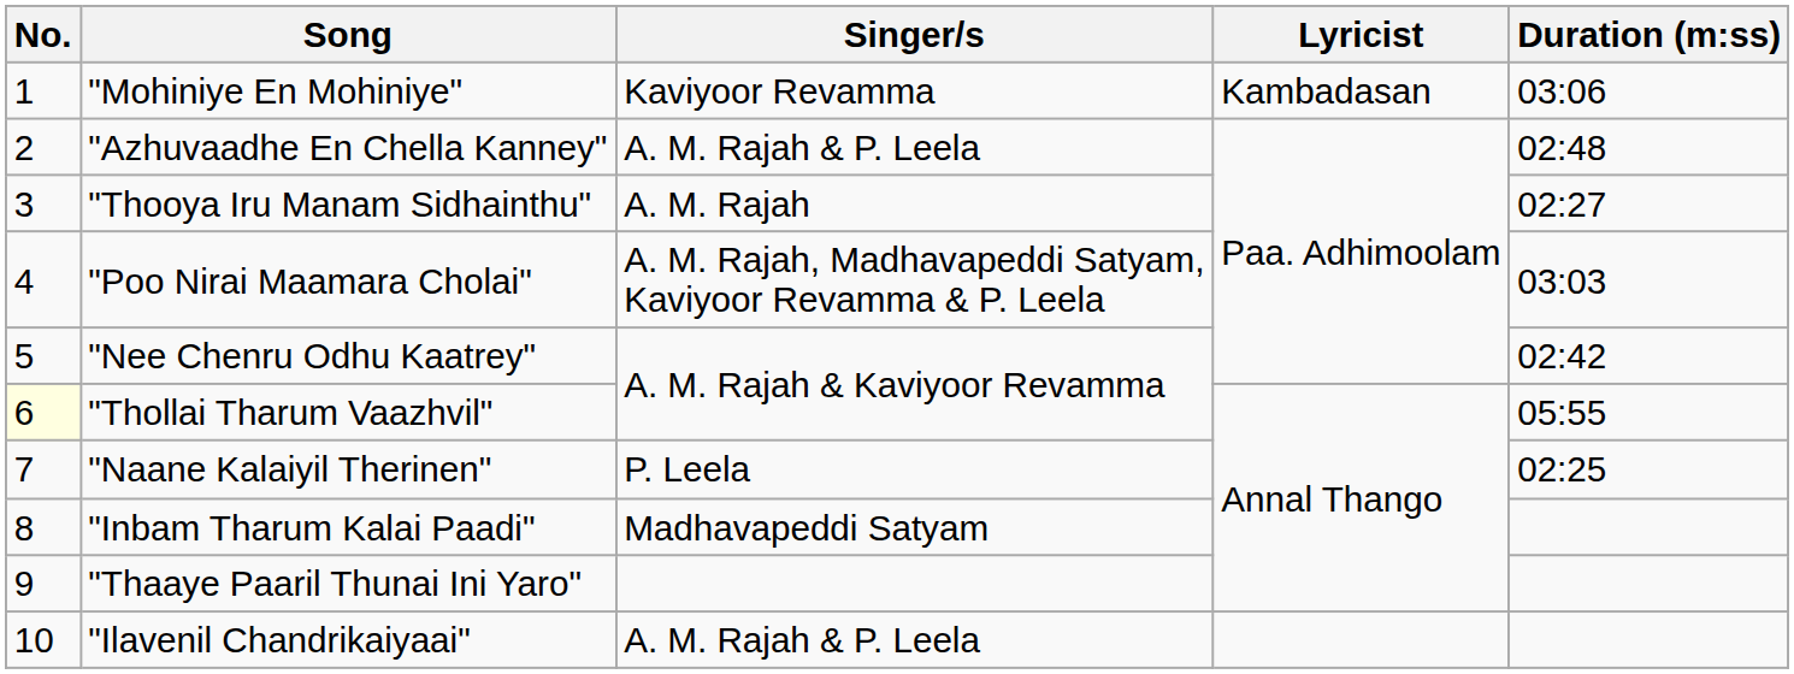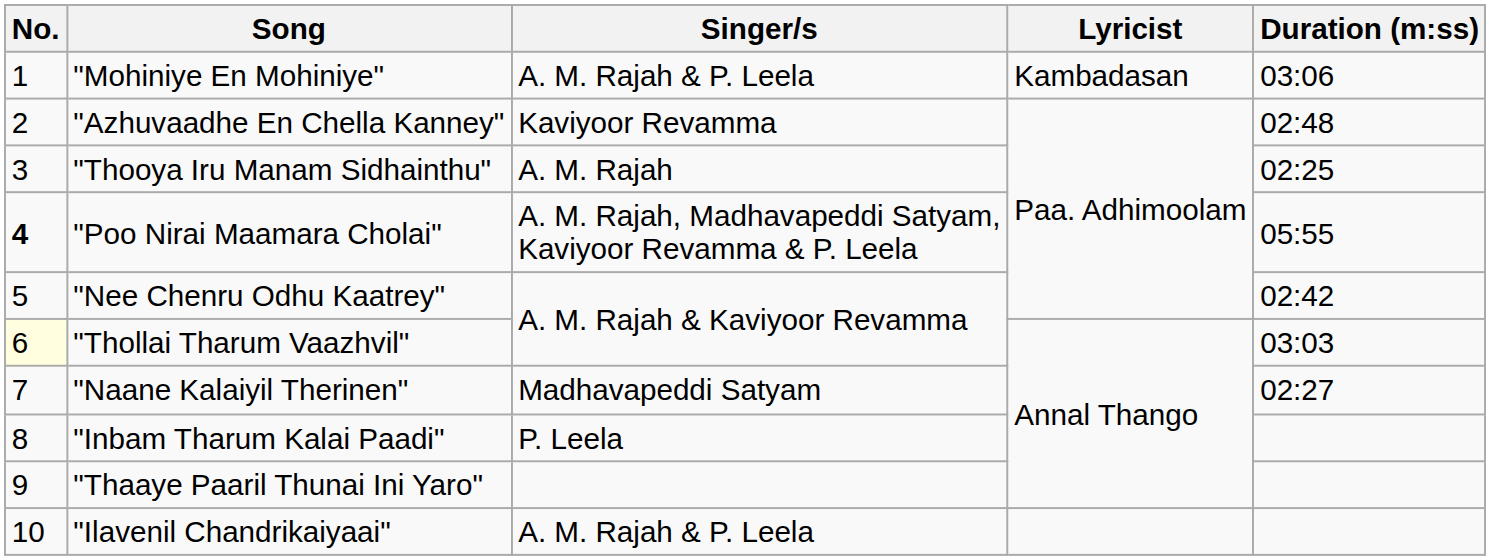"Mohiniye En Mohiniye" | Singer/s: Kaviyoor Revamma -> A. M. Rajah & P. Leela
"Azhuvaadhe En Chella Kanney" | Singer/s: A. M. Rajah & P. Leela -> Kaviyoor Revamma
"Thooya Iru Manam Sidhainthu" | Duration (m:ss): 02:27 -> 02:25
"Poo Nirai Maamara Cholai" | No.: normal -> bold
"Poo Nirai Maamara Cholai" | Duration (m:ss): 03:03 -> 05:55
"Thollai Tharum Vaazhvil" | Duration (m:ss): 05:55 -> 03:03
"Naane Kalaiyil Therinen" | Singer/s: P. Leela -> Madhavapeddi Satyam
"Naane Kalaiyil Therinen" | Duration (m:ss): 02:25 -> 02:27
"Inbam Tharum Kalai Paadi" | Singer/s: Madhavapeddi Satyam -> P. Leela
